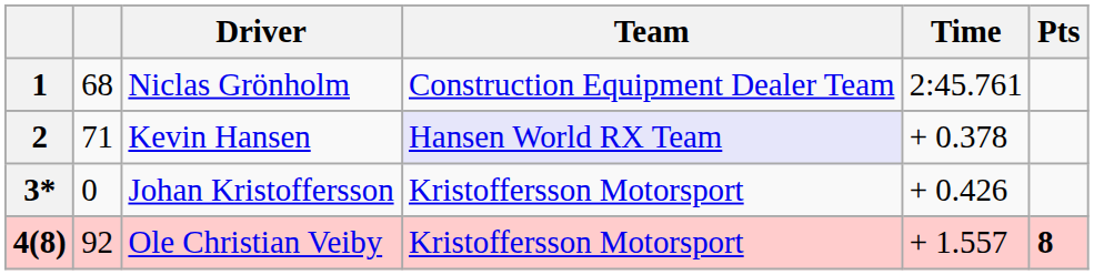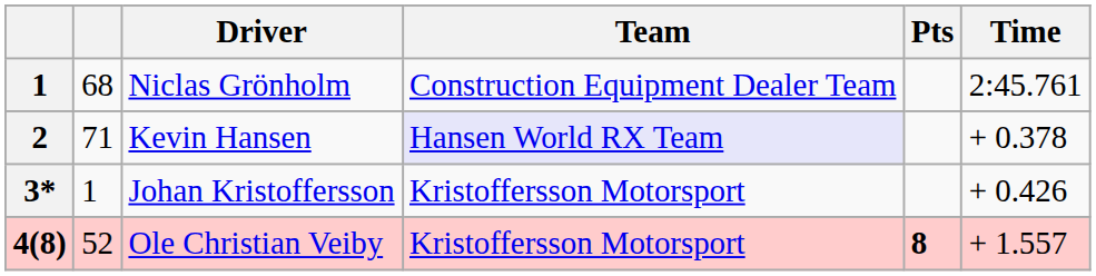columns swapped: Time <-> Pts
Johan Kristoffersson | column 2: 0 -> 1
Ole Christian Veiby | column 2: 92 -> 52
